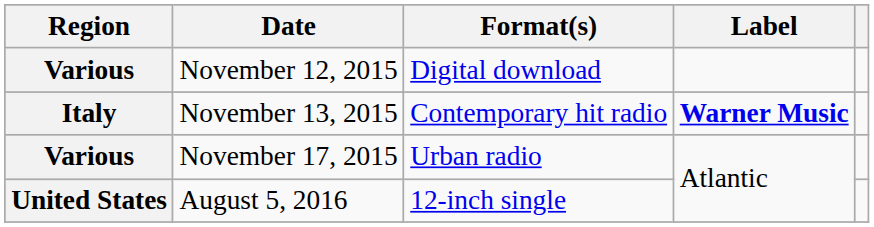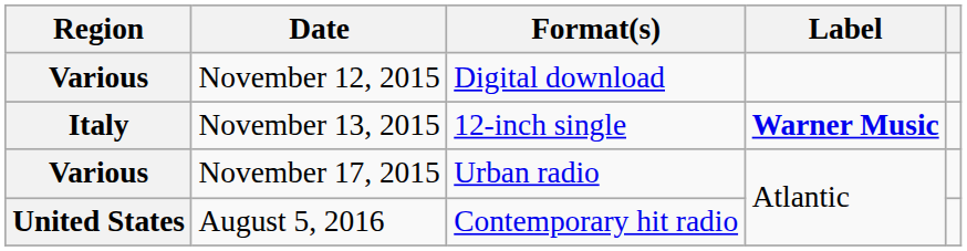November 13, 2015 | Format(s): Contemporary hit radio -> 12-inch single
August 5, 2016 | Format(s): 12-inch single -> Contemporary hit radio
